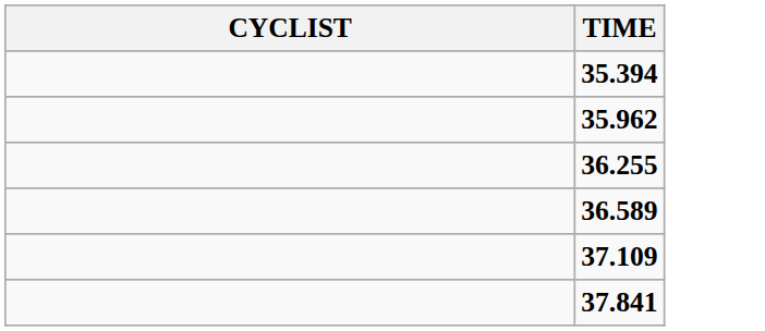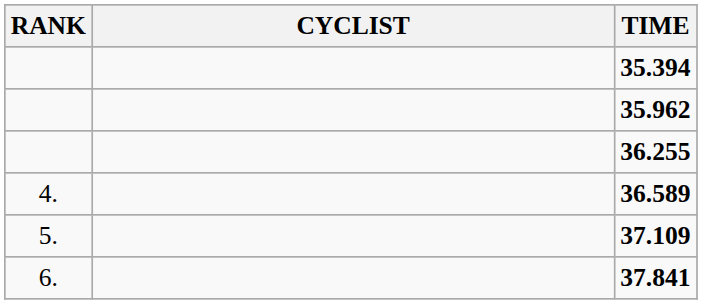+ column: RANK | 4. | 5. | 6.
